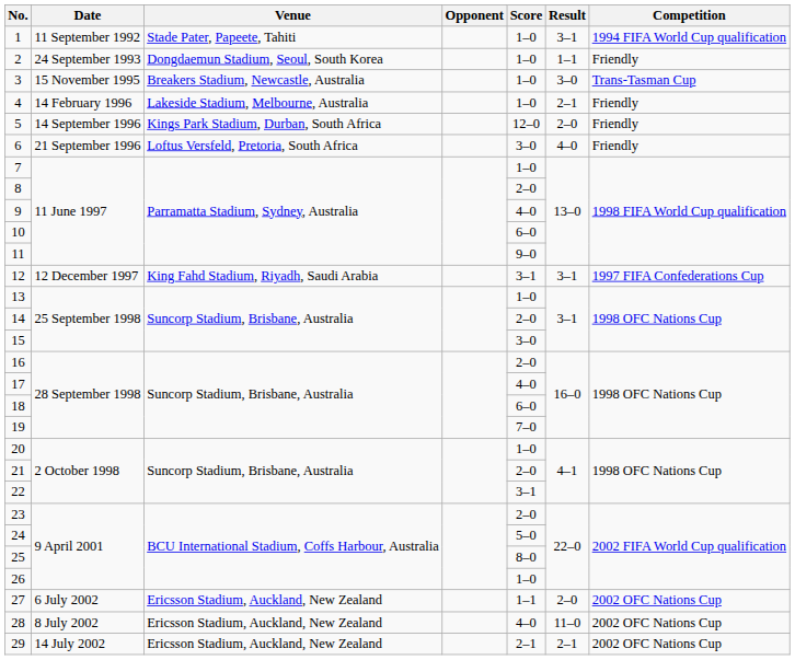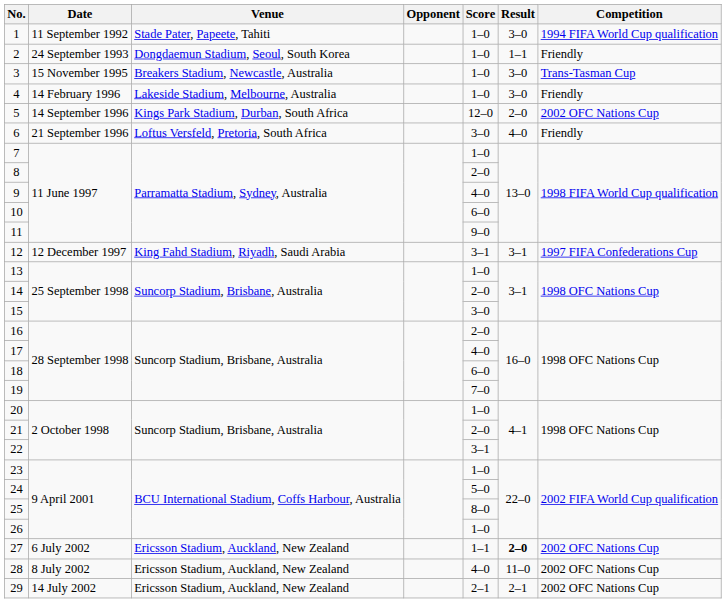1 | Result: 3–1 -> 3–0
4 | Result: 2–1 -> 3–0
5 | Competition: Friendly -> 2002 OFC Nations Cup
23 | Score: 2–0 -> 1–0
27 | Result: normal -> bold
